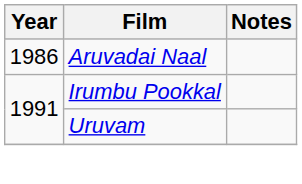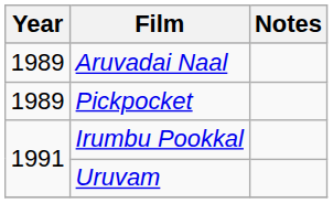Aruvadai Naal | Year: 1986 -> 1989
+ row: 1989 | Pickpocket
